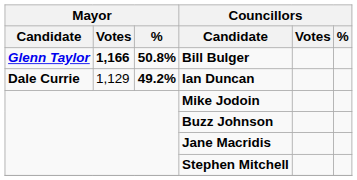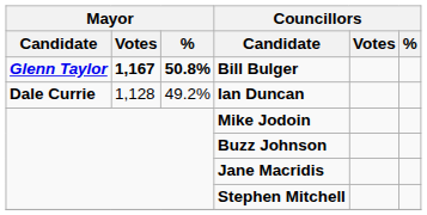Bill Bulger | Mayor / Votes: 1,166 -> 1,167
Ian Duncan | Mayor / Votes: 1,129 -> 1,128
Ian Duncan | Mayor / %: bold -> normal
